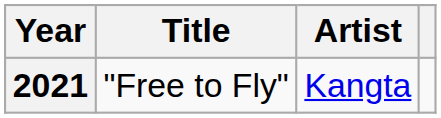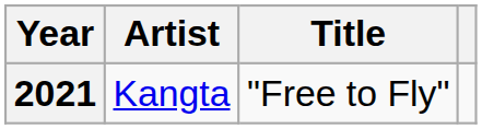columns swapped: Title <-> Artist
